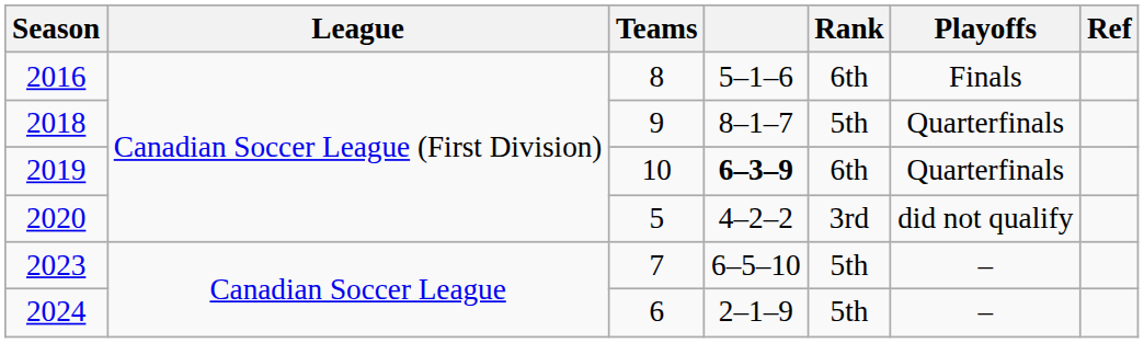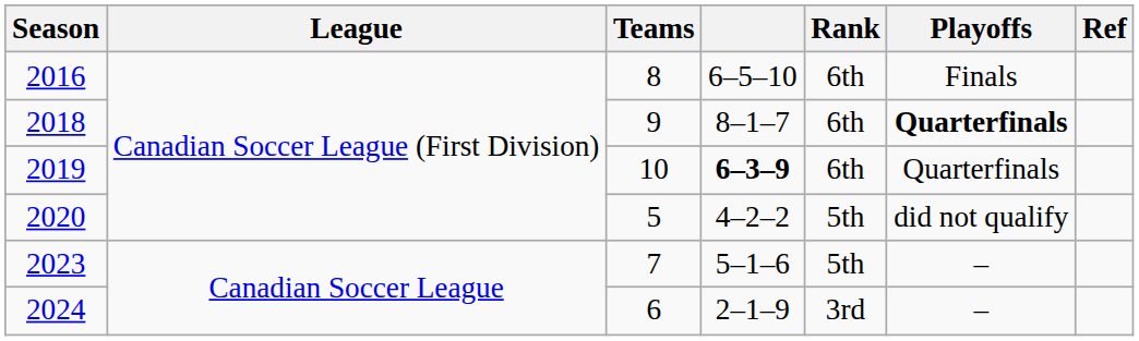2016 | column 4: 5–1–6 -> 6–5–10
2018 | Rank: 5th -> 6th
2018 | Playoffs: normal -> bold
2020 | Rank: 3rd -> 5th
2023 | column 4: 6–5–10 -> 5–1–6
2024 | Rank: 5th -> 3rd
